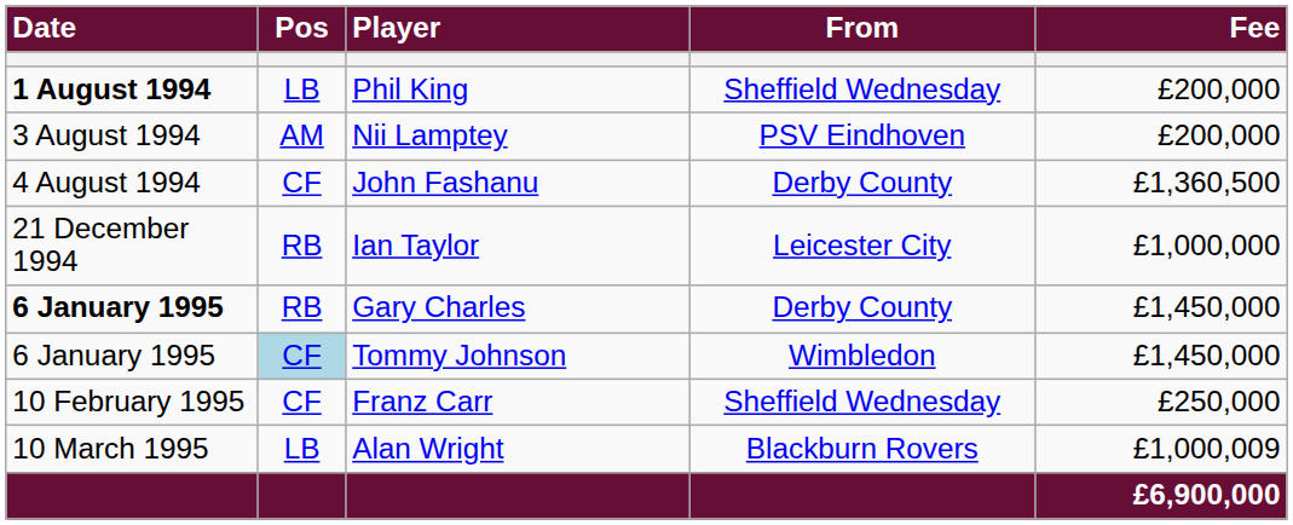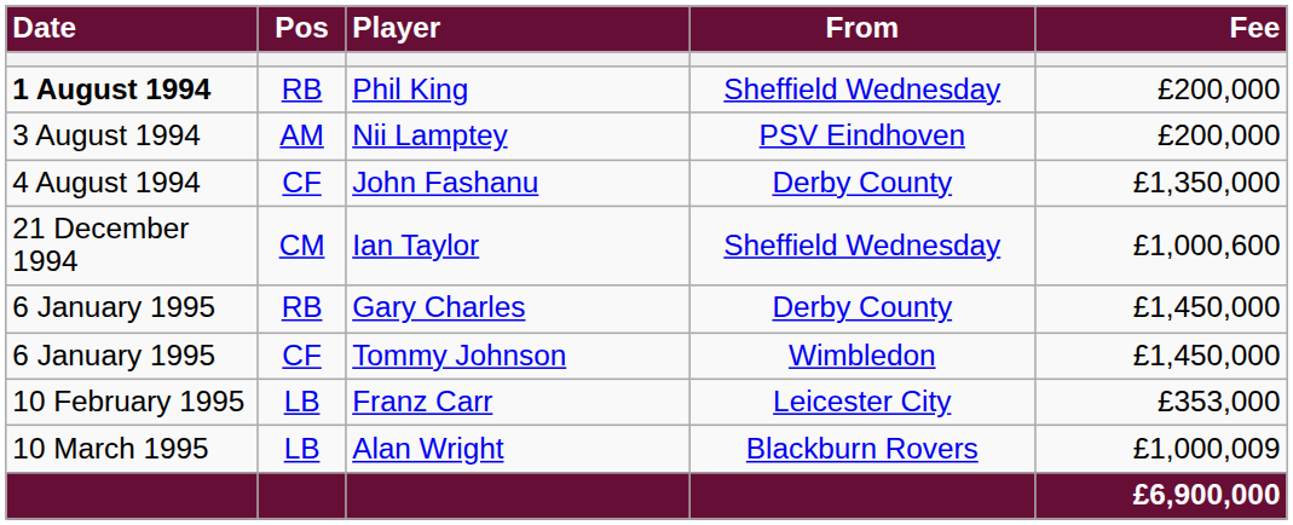Phil King | Pos: LB -> RB
John Fashanu | Fee: £1,360,500 -> £1,350,000
Ian Taylor | Pos: RB -> CM
Ian Taylor | From: Leicester City -> Sheffield Wednesday
Ian Taylor | Fee: £1,000,000 -> £1,000,600
Gary Charles | Date: bold -> normal
Tommy Johnson | Pos: lightblue background -> no background
Franz Carr | Pos: CF -> LB
Franz Carr | From: Sheffield Wednesday -> Leicester City
Franz Carr | Fee: £250,000 -> £353,000
